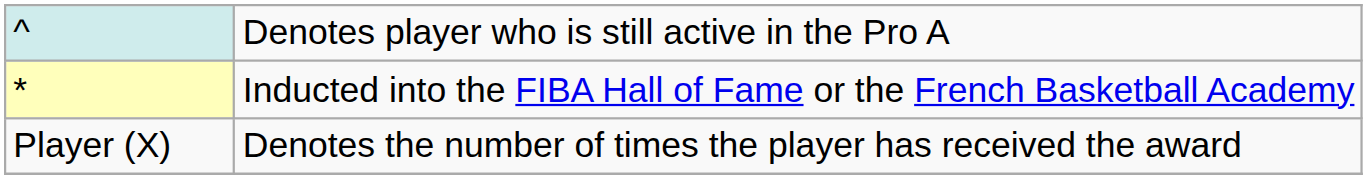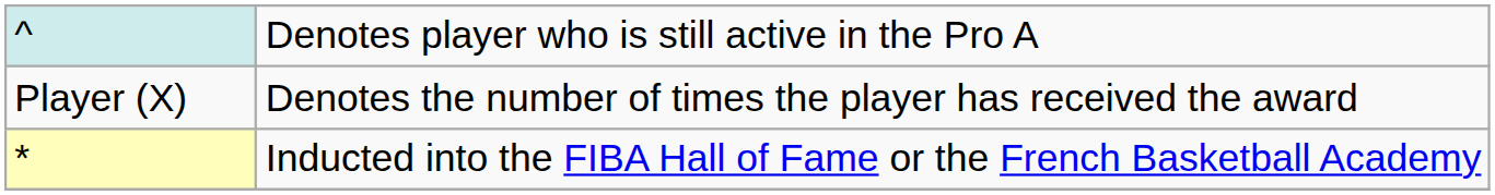rows swapped: * <-> Player (X)
